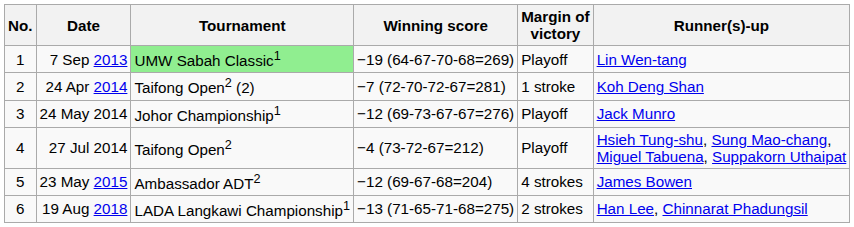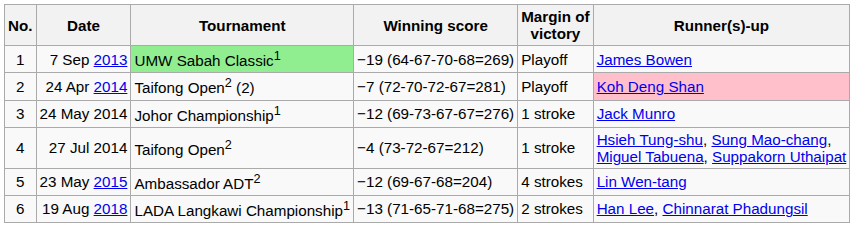7 Sep 2013 | Runner(s)-up: Lin Wen-tang -> James Bowen
24 Apr 2014 | Margin of victory: 1 stroke -> Playoff
24 Apr 2014 | Runner(s)-up: no background -> pink background
24 May 2014 | Margin of victory: Playoff -> 1 stroke
27 Jul 2014 | Margin of victory: Playoff -> 1 stroke
23 May 2015 | Runner(s)-up: James Bowen -> Lin Wen-tang
